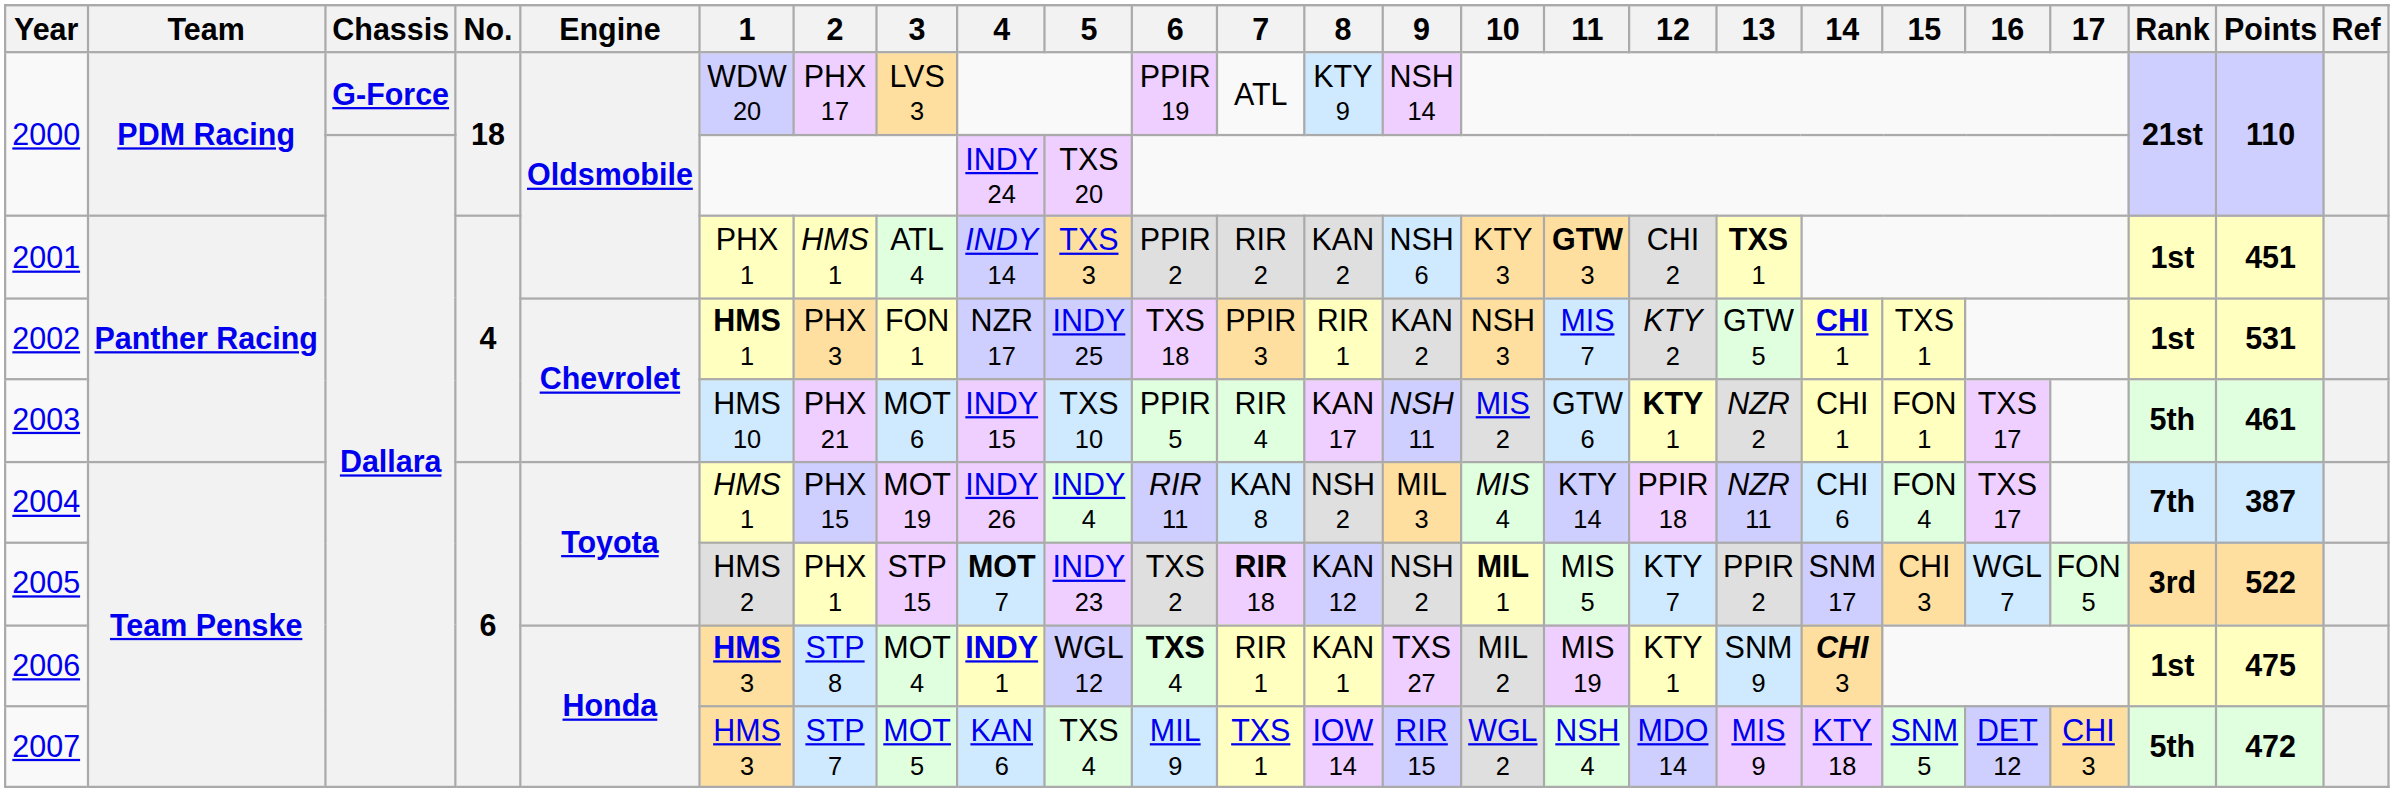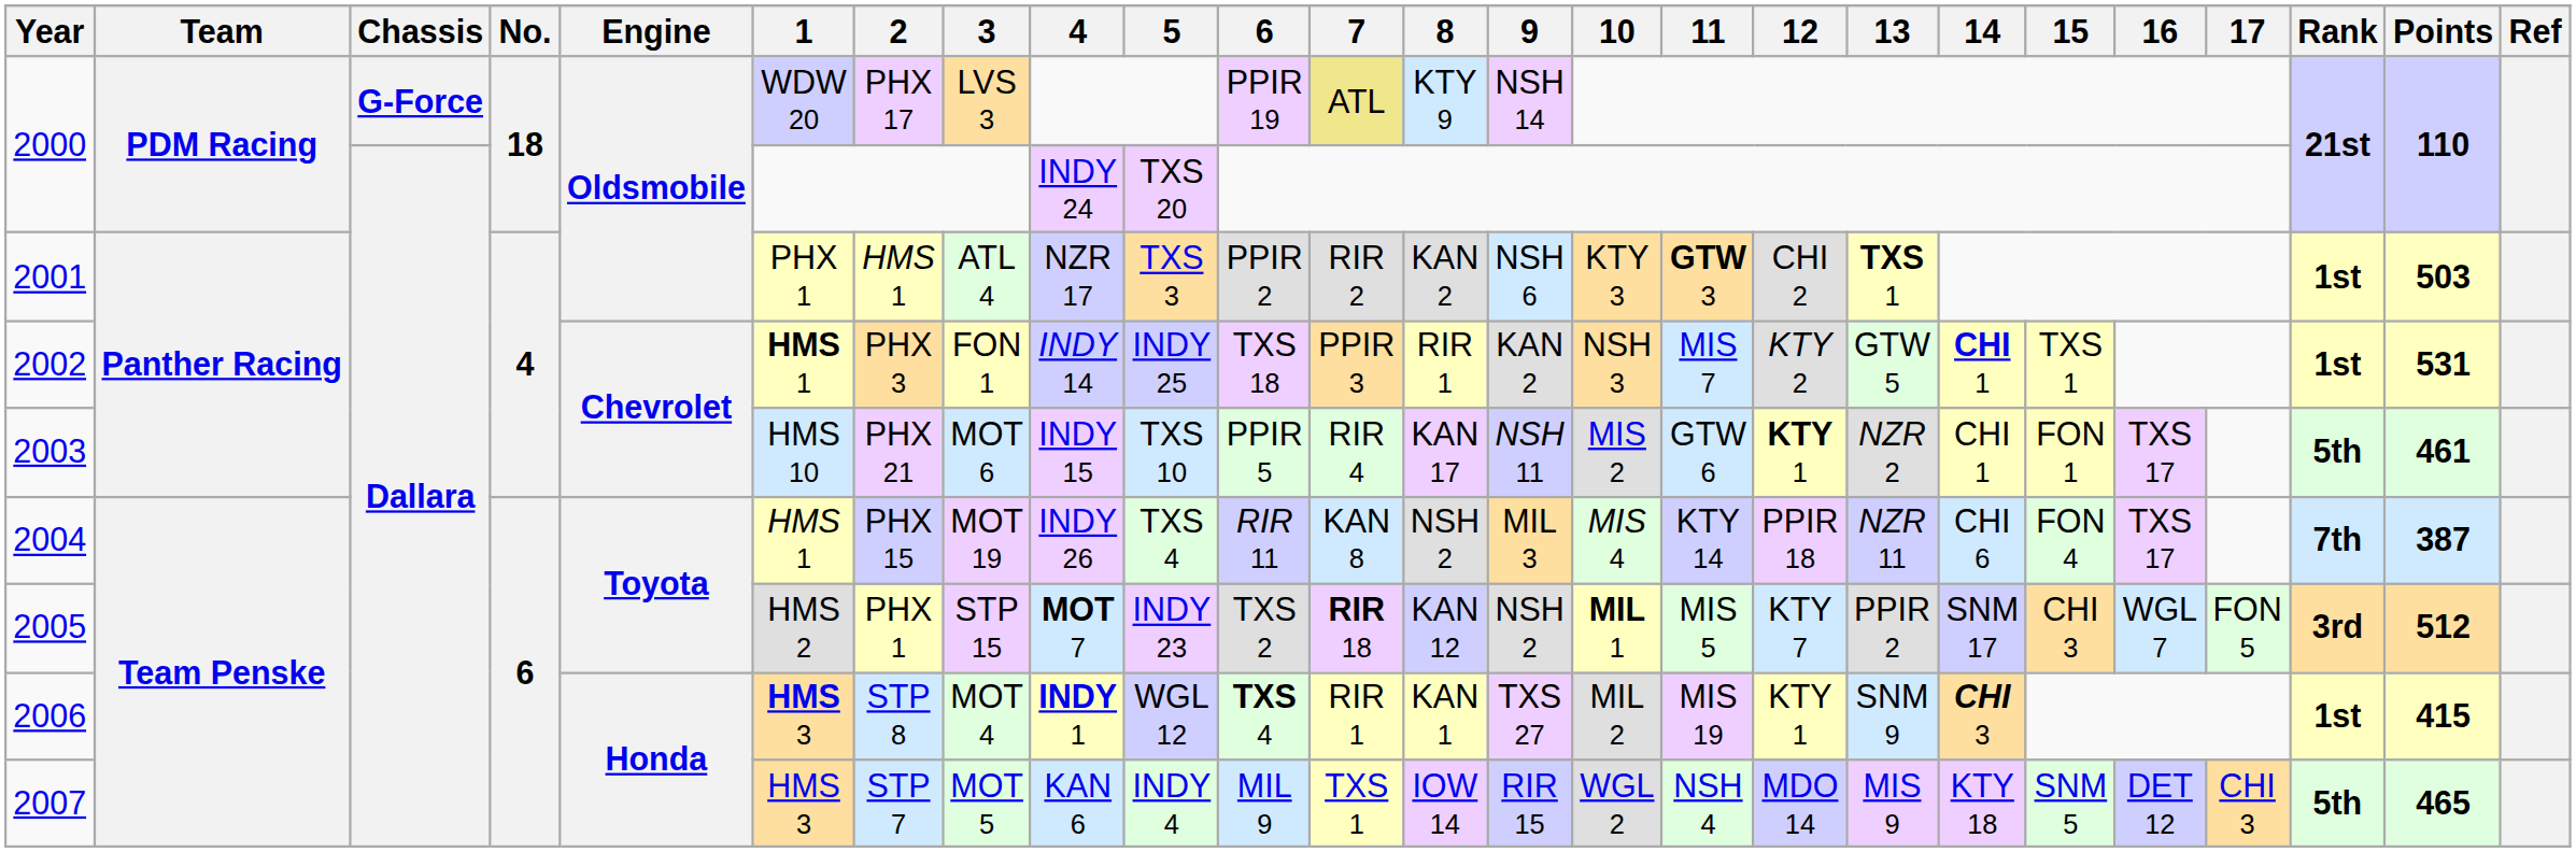2000 / G-Force | 7: no background -> khaki background
2001 | 4: INDY 14 -> NZR 17
2001 | Points: 451 -> 503
2002 | 4: NZR 17 -> INDY 14
2004 | 5: INDY 4 -> TXS 4
2005 | Points: 522 -> 512
2006 | Points: 475 -> 415
2007 | 5: TXS 4 -> INDY 4
2007 | Points: 472 -> 465
